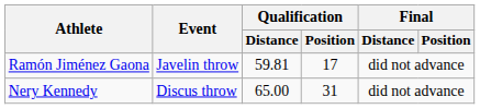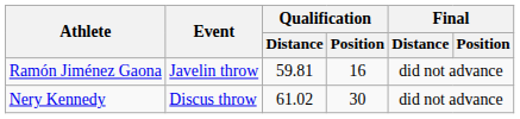Ramón Jiménez Gaona | Qualification / Position: 17 -> 16
Nery Kennedy | Qualification / Distance: 65.00 -> 61.02
Nery Kennedy | Qualification / Position: 31 -> 30
